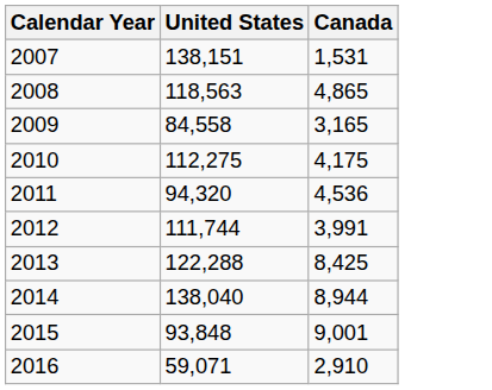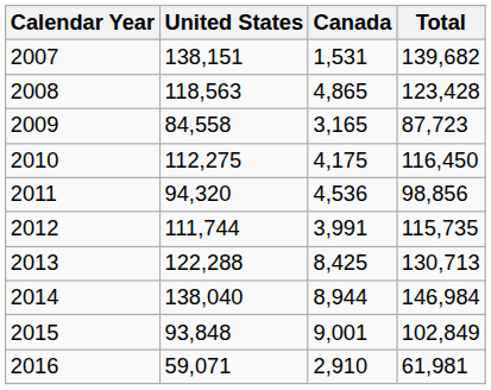+ column: Total | 139,682 | 123,428 | 87,723 | 116,450 | 98,856 | 115,735 | 130,713 | 146,984 | 102,849 | 61,981
